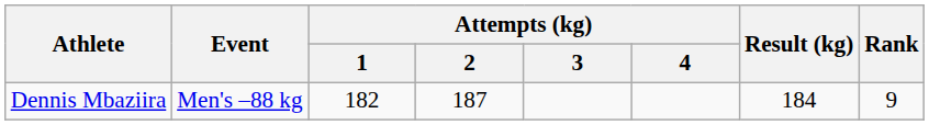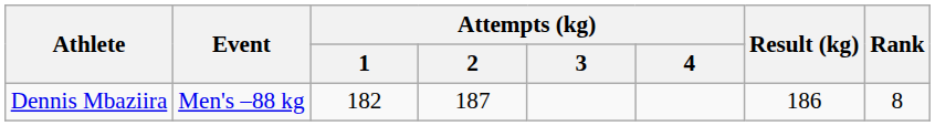Dennis Mbaziira | Result (kg): 184 -> 186
Dennis Mbaziira | Rank: 9 -> 8
